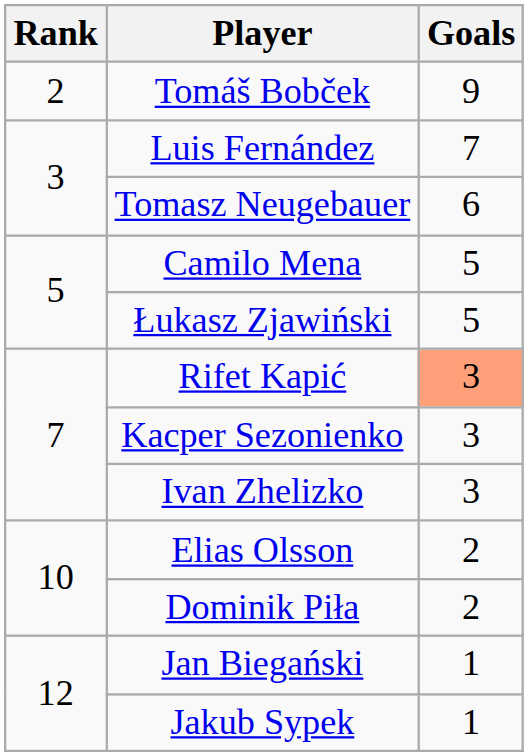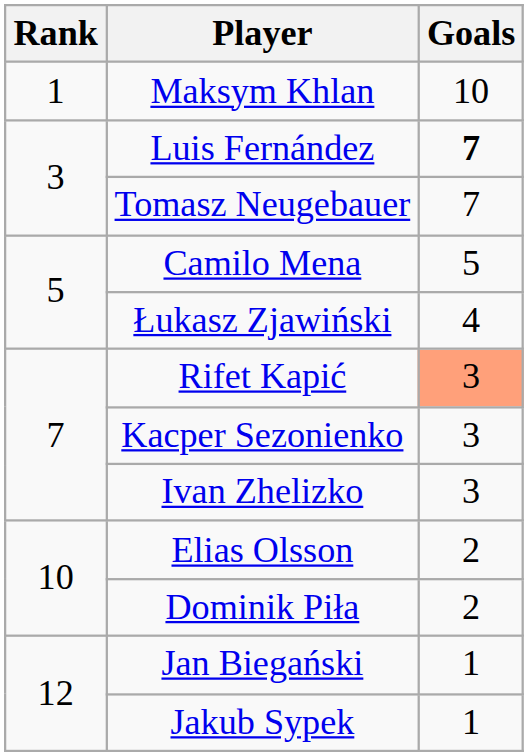+ row: 1 | Maksym Khlan | 10
- row: 2 | Tomáš Bobček | 9
Luis Fernández | Goals: normal -> bold
Tomasz Neugebauer | Goals: 6 -> 7
Łukasz Zjawiński | Goals: 5 -> 4
